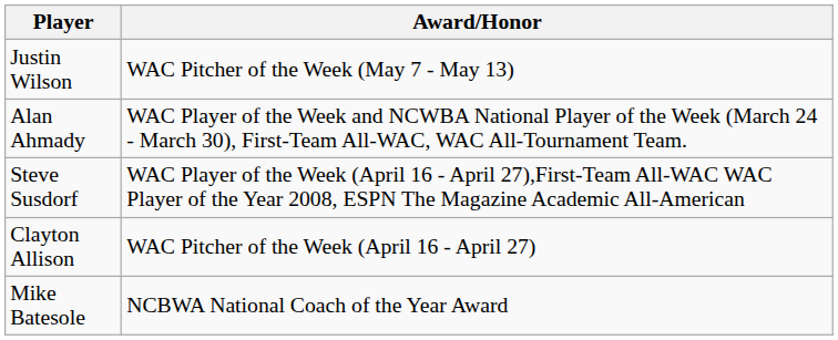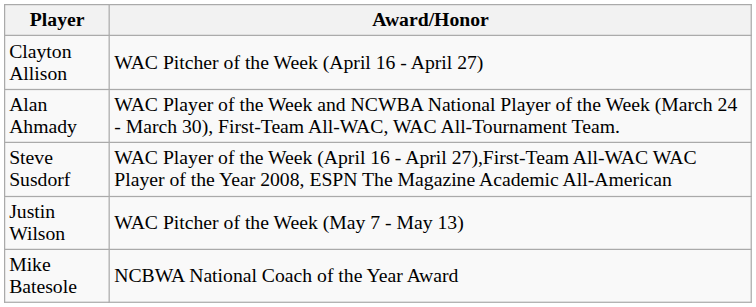rows swapped: Clayton Allison <-> Justin Wilson
